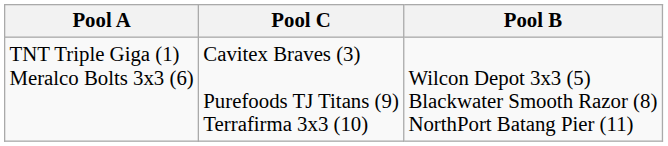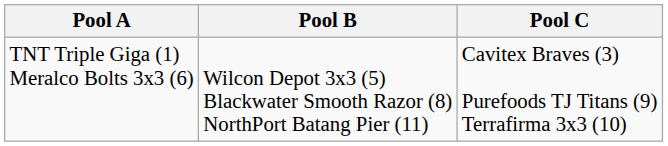columns swapped: Pool B <-> Pool C
